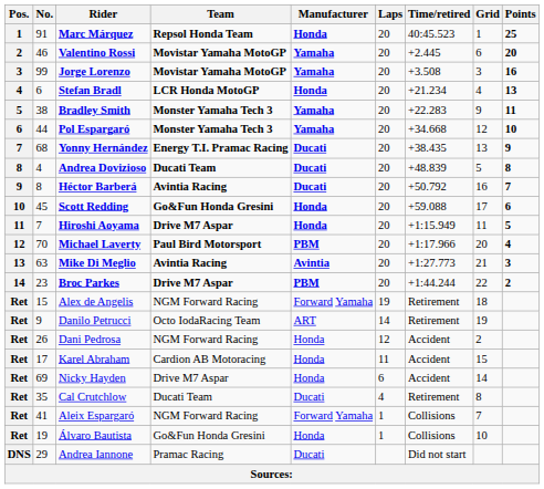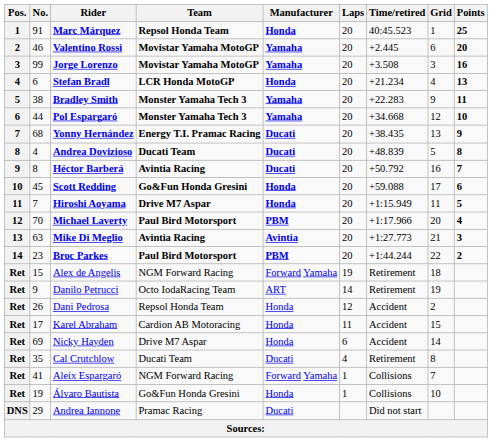Broc Parkes | Team: Drive M7 Aspar -> Paul Bird Motorsport
Dani Pedrosa | Team: NGM Forward Racing -> Repsol Honda Team
